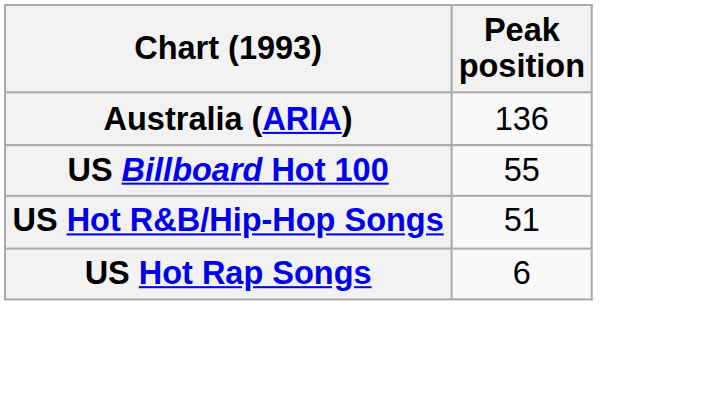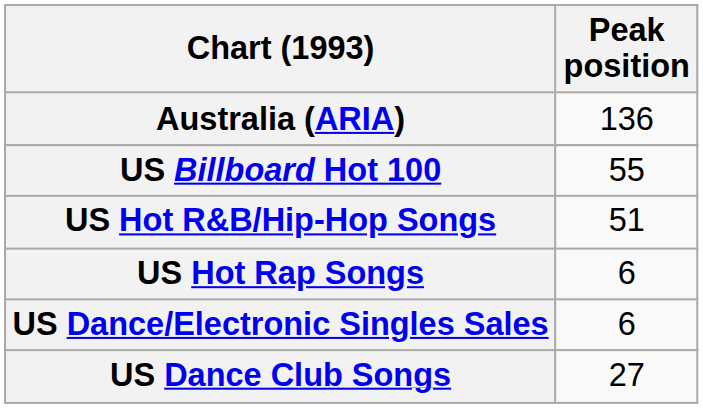+ row: US Dance/Electronic Singles Sales | 6
+ row: US Dance Club Songs | 27
